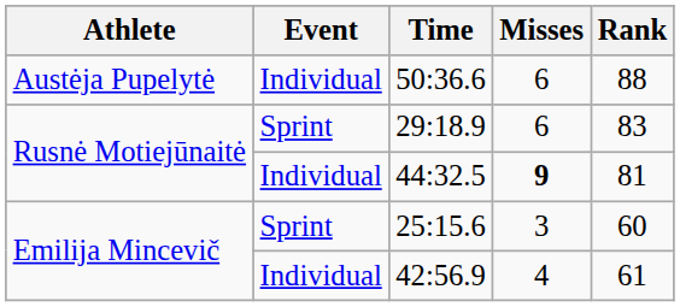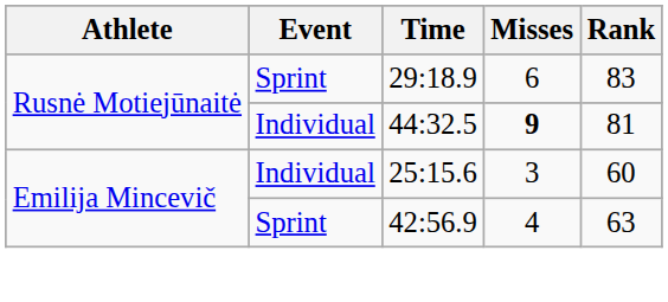- row: Austėja Pupelytė | Individual | 50:36.6 | 6 | 88
25:15.6 | Event: Sprint -> Individual
42:56.9 | Event: Individual -> Sprint
42:56.9 | Rank: 61 -> 63
